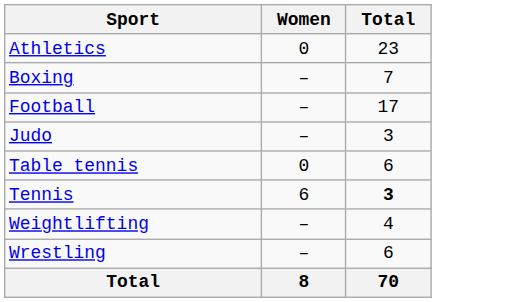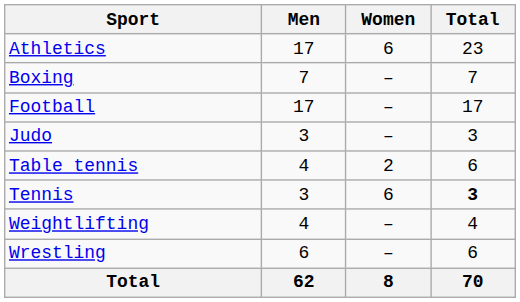+ column: Men | 17 | 7 | 17 | 3 | 4 | 3 | 4 | 6 | 62
Athletics | Women: 0 -> 6
Table tennis | Women: 0 -> 2
